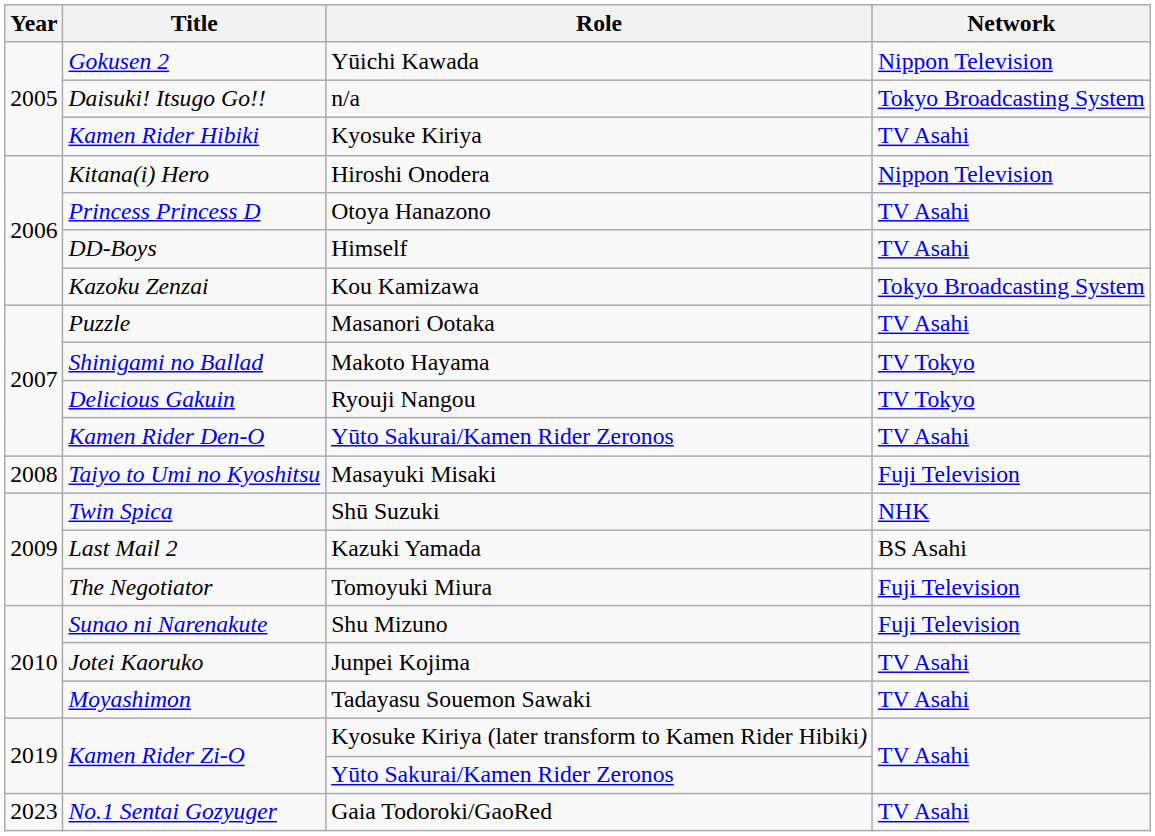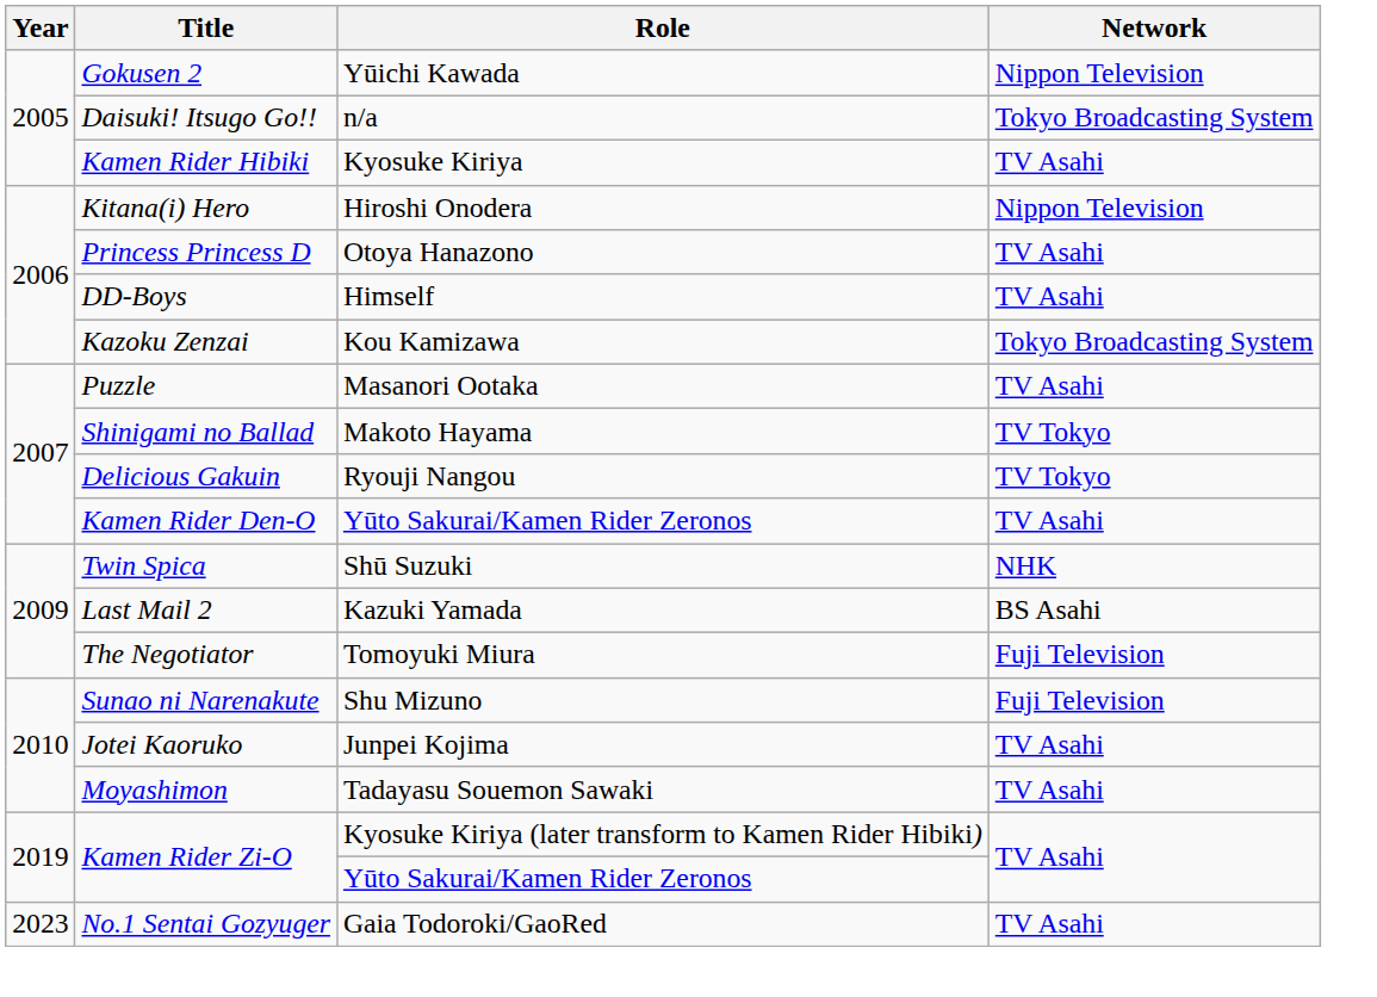- row: 2008 | Taiyo to Umi no Kyoshitsu | Masayuki Misaki | Fuji Television
